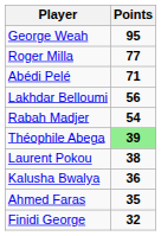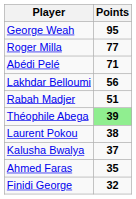Rabah Madjer | Points: 54 -> 51
Kalusha Bwalya | Points: 36 -> 37
